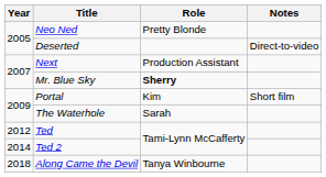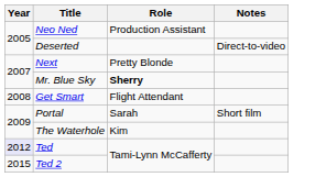Neo Ned | Role: Pretty Blonde -> Production Assistant
Next | Role: Production Assistant -> Pretty Blonde
+ row: 2008 | Get Smart | Flight Attendant
Portal | Role: Kim -> Sarah
The Waterhole | Role: Sarah -> Kim
Ted | Year: no background -> lavender background
Ted 2 | Year: 2014 -> 2015
- row: 2018 | Along Came the Devil | Tanya Winbourne
